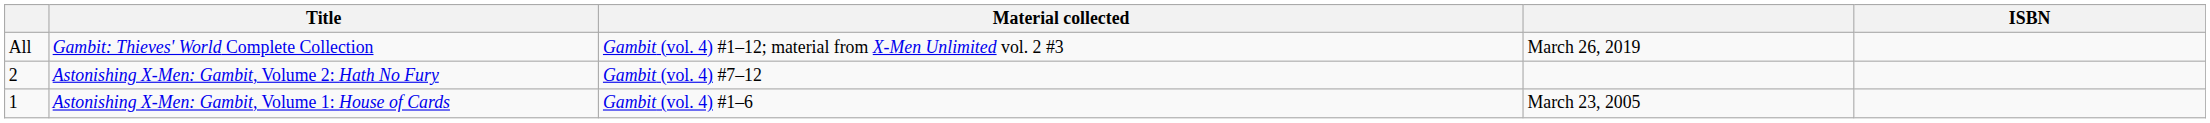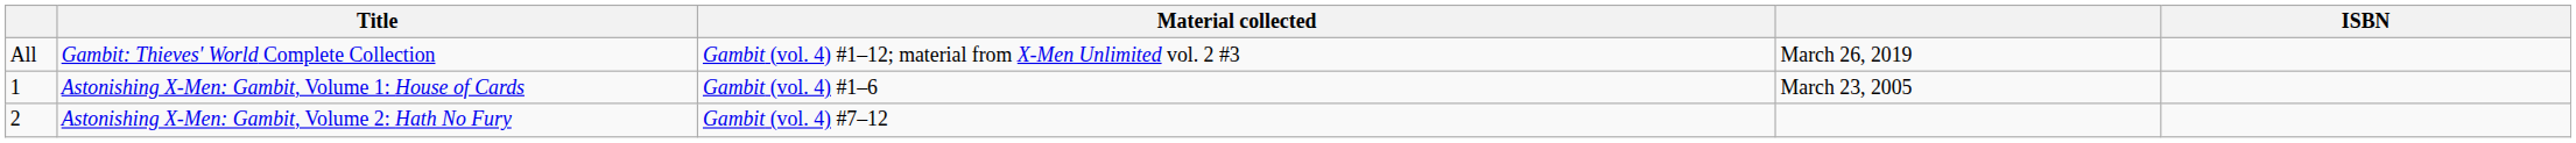rows swapped: Astonishing X-Men: Gambit, Volume 1: House of Cards <-> Astonishing X-Men: Gambit, Volume 2: Hath No Fury
